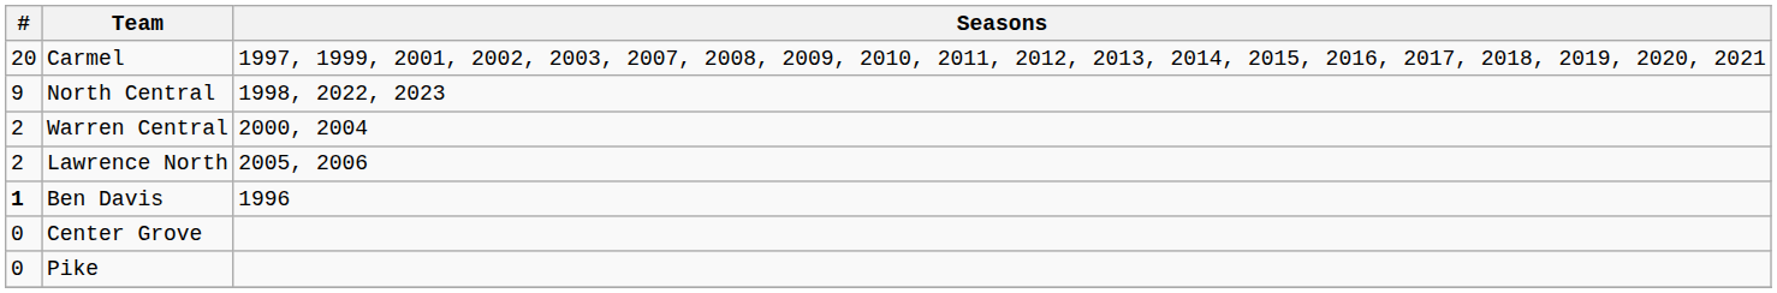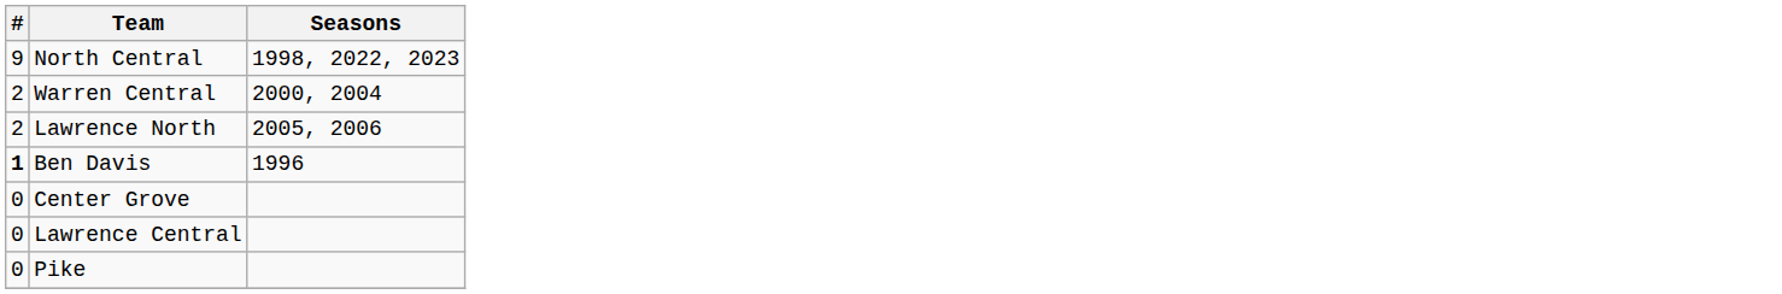- row: 20 | Carmel | 1997, 1999, 2001, 2002, 2003, 2007, 2008, 2009, 2010, 2011, 2012, 2013, 2014, 2015, 2016, 2017, 2018, 2019, 2020, 2021
+ row: 0 | Lawrence Central
